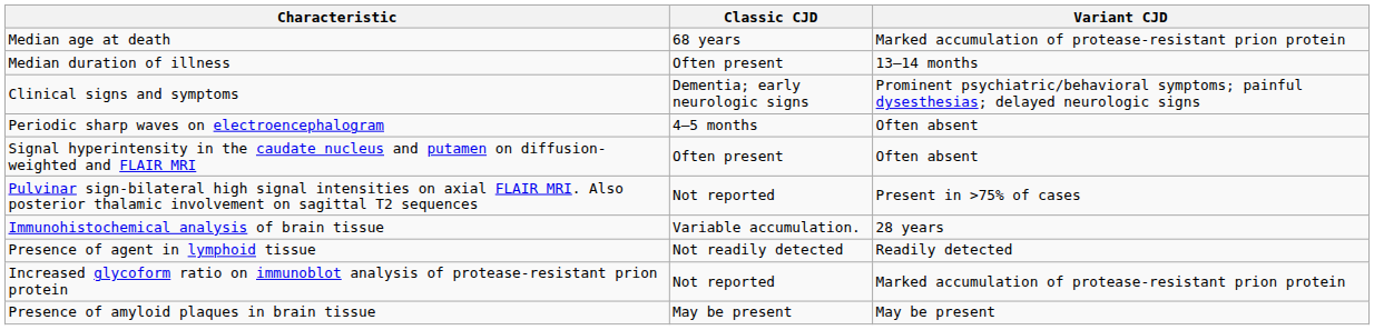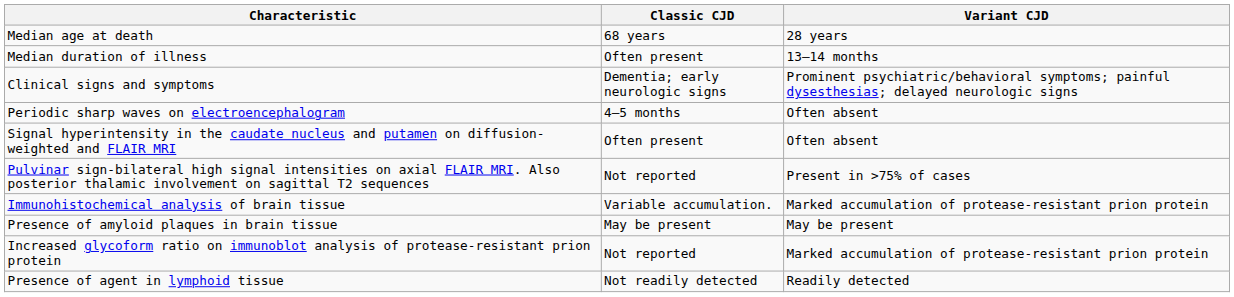Median age at death | Variant CJD: Marked accumulation of protease-resistant prion protein -> 28 years
Immunohistochemical analysis of brain tissue | Variant CJD: 28 years -> Marked accumulation of protease-resistant prion protein
rows swapped: Presence of agent in lymphoid tissue <-> Presence of amyloid plaques in brain tissue
